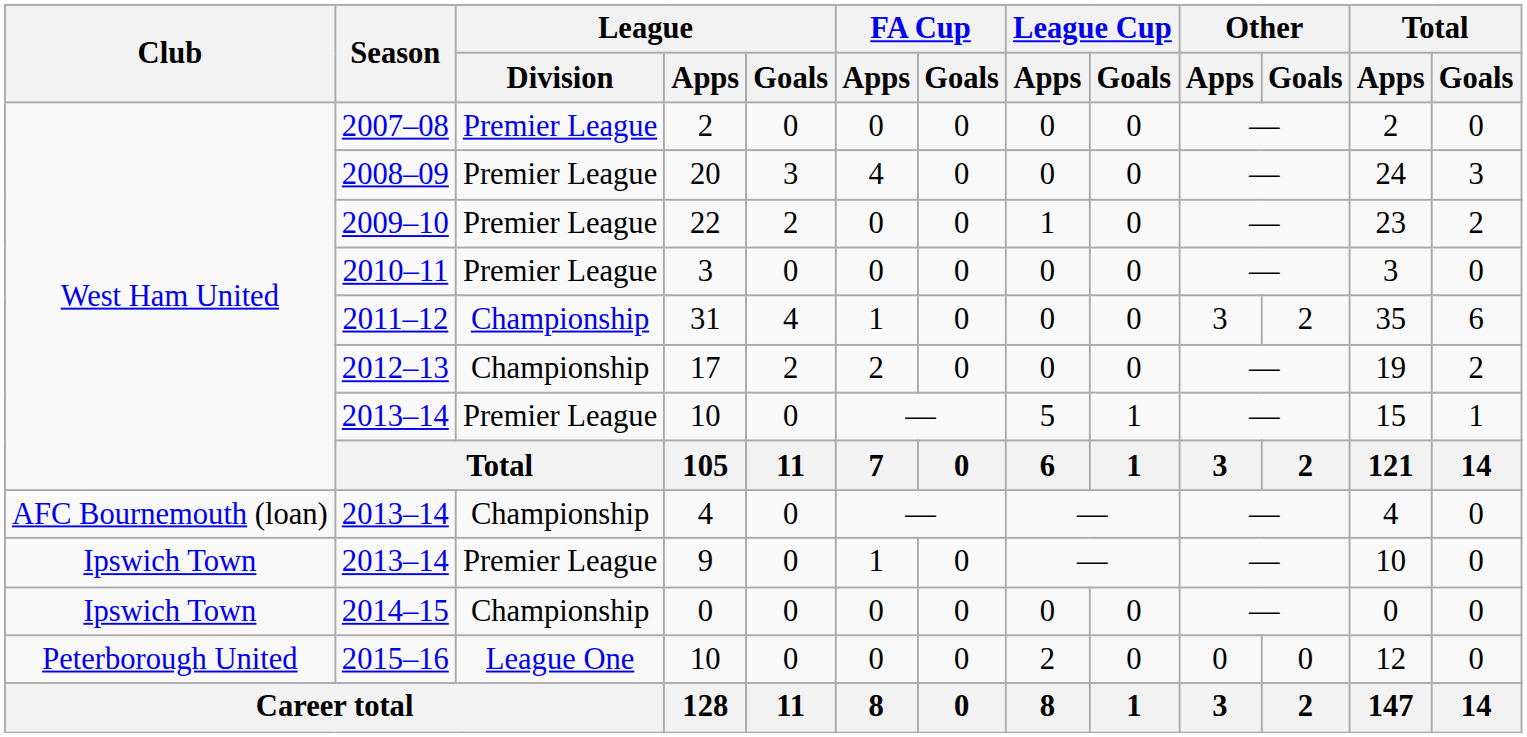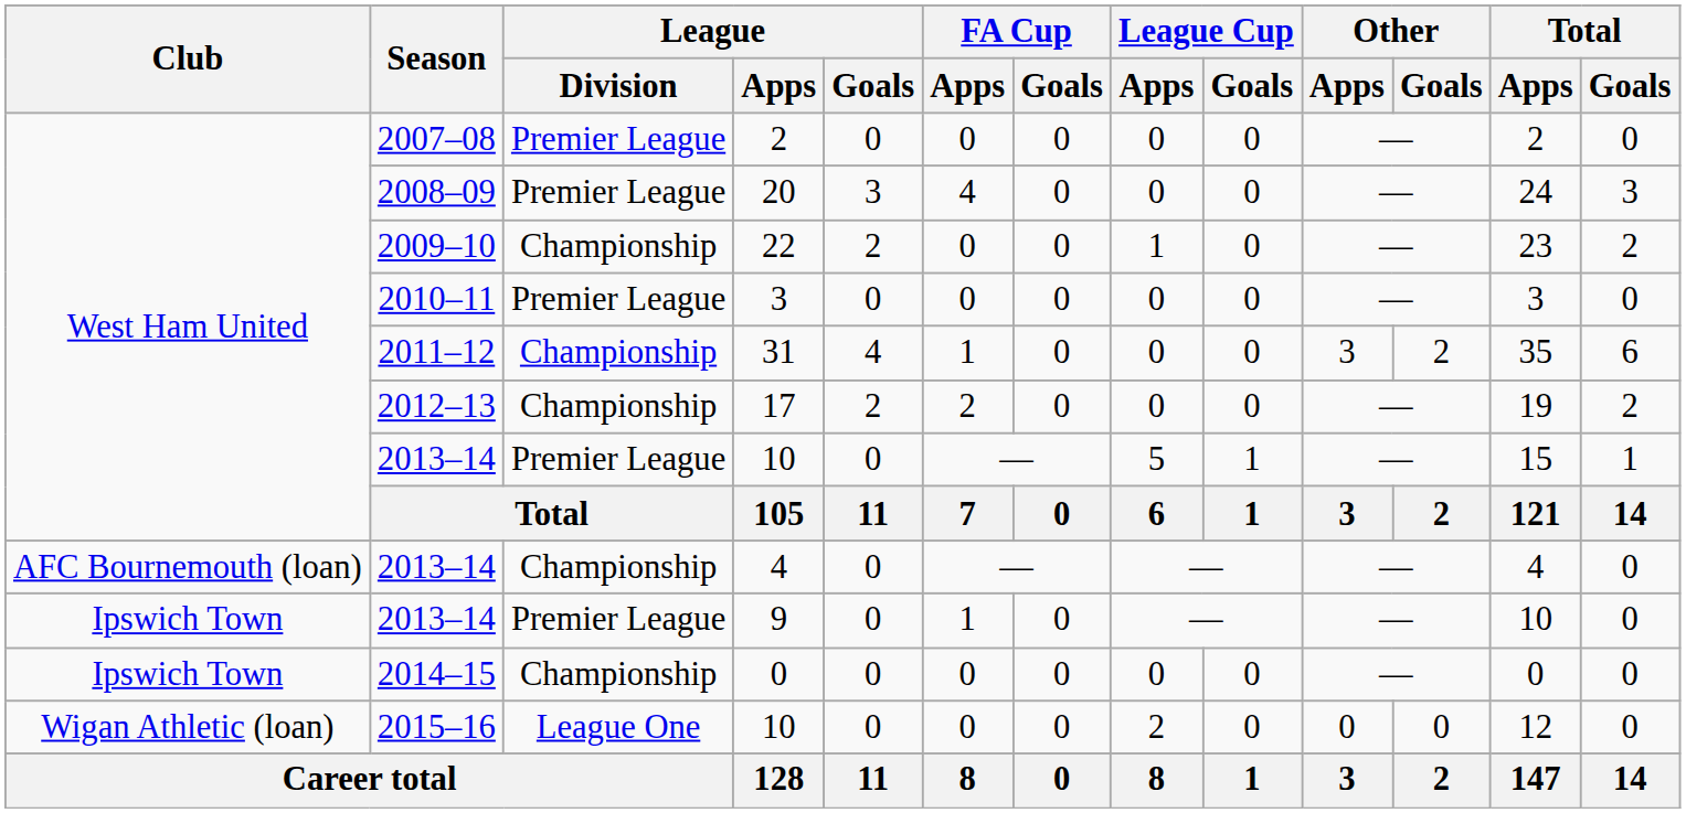22 | League / Division: Premier League -> Championship
2015–16 / 10 | Club: Peterborough United -> Wigan Athletic (loan)
